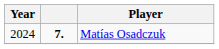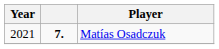Matías Osadczuk | Year: 2024 -> 2021
